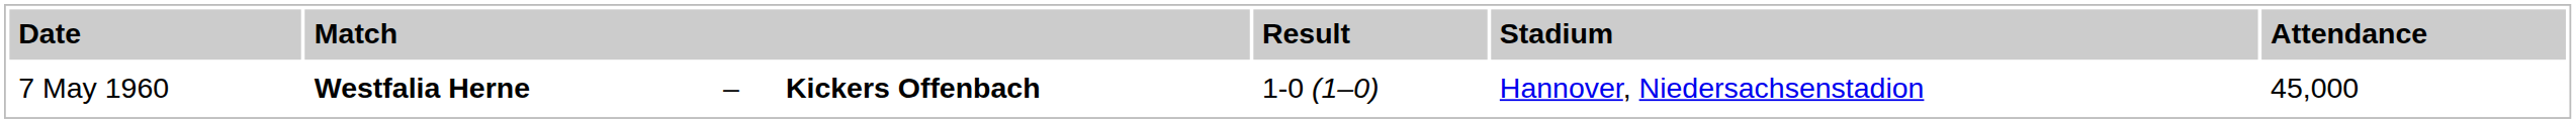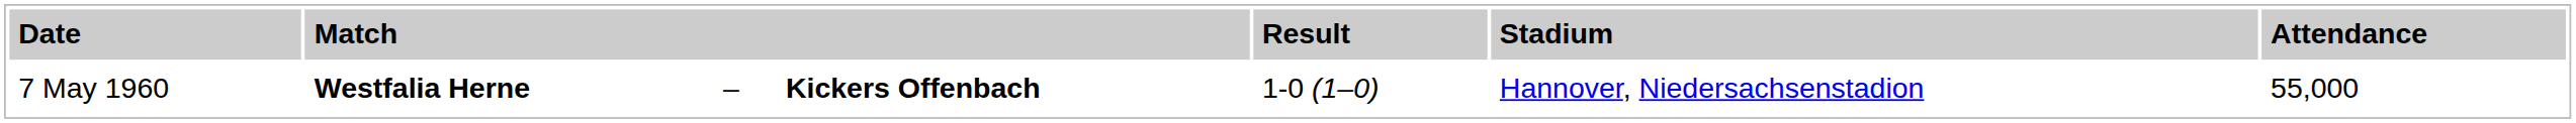7 May 1960 | column 7: 45,000 -> 55,000
